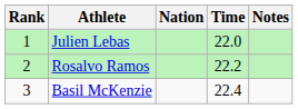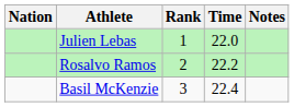columns swapped: Rank <-> Nation
